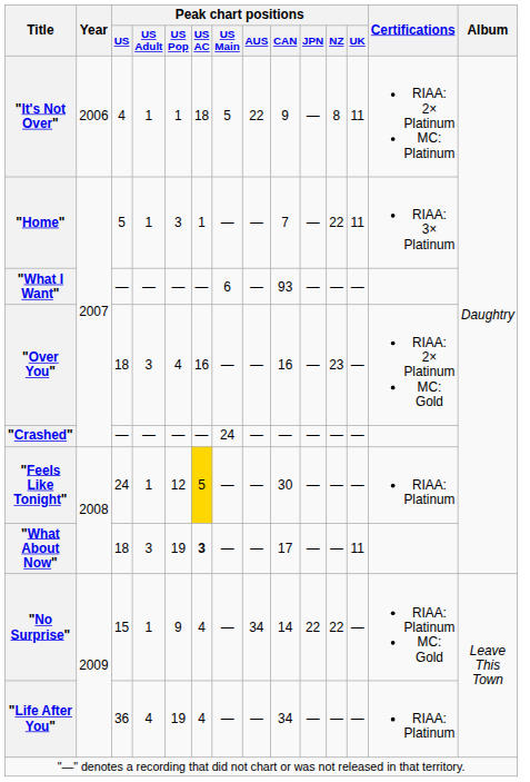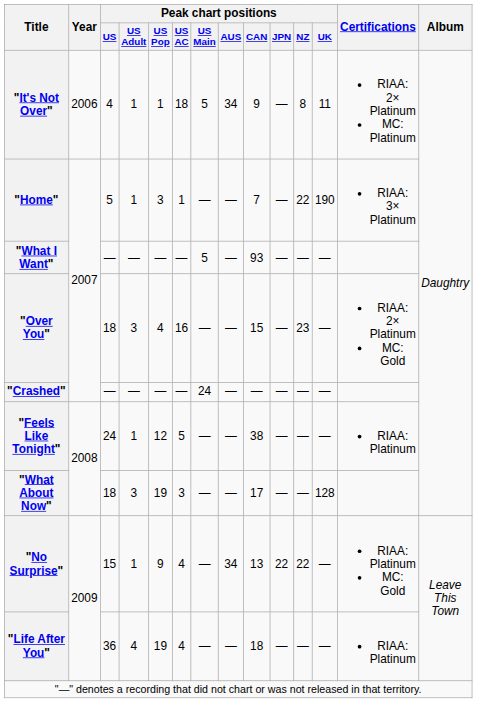"It's Not Over" | Peak chart positions / AUS: 22 -> 34
"Home" | Peak chart positions / UK: 11 -> 190
"What I Want" | Peak chart positions / US Main: 6 -> 5
"Over You" | Peak chart positions / CAN: 16 -> 15
"Feels Like Tonight" | Peak chart positions / US AC: gold background -> no background
"Feels Like Tonight" | Peak chart positions / CAN: 30 -> 38
"What About Now" | Peak chart positions / US AC: bold -> normal
"What About Now" | Peak chart positions / UK: 11 -> 128
"No Surprise" | Peak chart positions / CAN: 14 -> 13
"Life After You" | Peak chart positions / CAN: 34 -> 18
